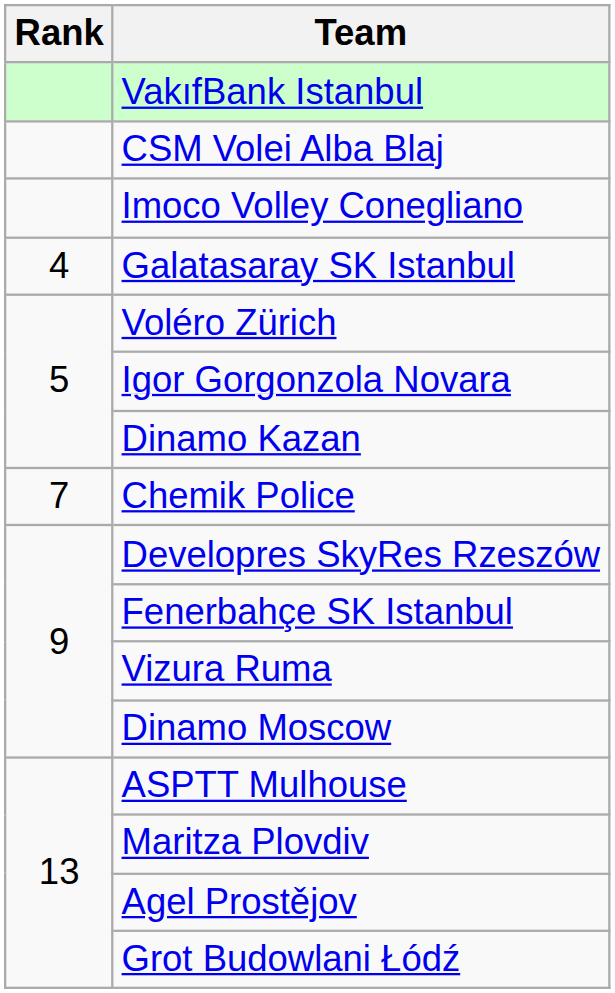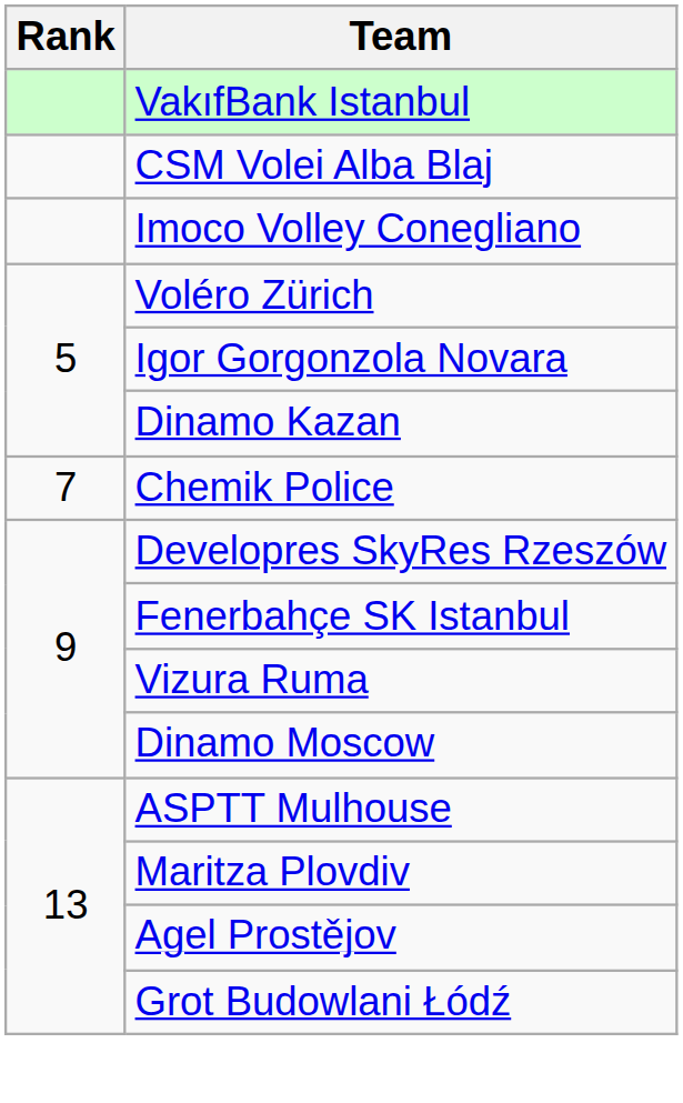- row: 4 | Galatasaray SK Istanbul
